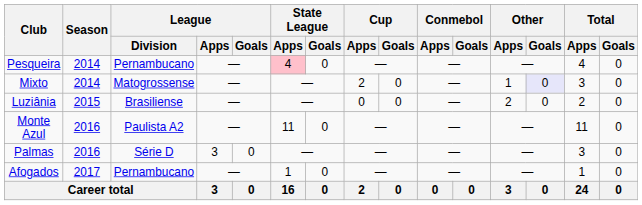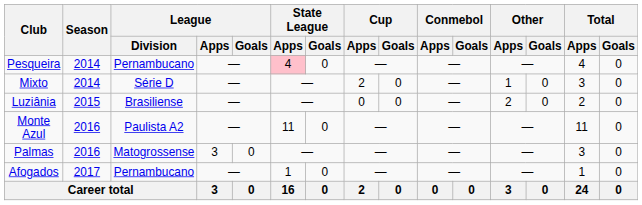Mixto | League / Division: Matogrossense -> Série D
Mixto | Other / Goals: lavender background -> no background
Palmas | League / Division: Série D -> Matogrossense
